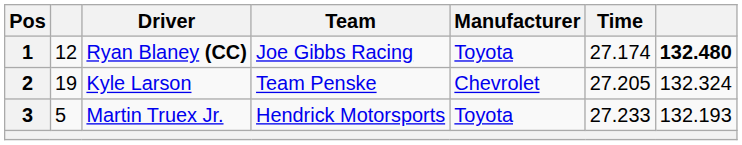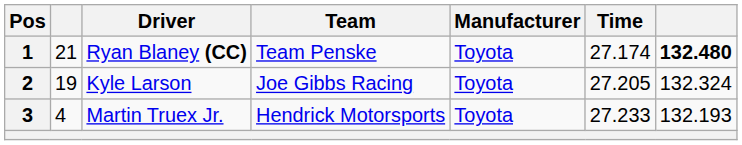1 | column 2: 12 -> 21
1 | Team: Joe Gibbs Racing -> Team Penske
2 | Team: Team Penske -> Joe Gibbs Racing
2 | Manufacturer: Chevrolet -> Toyota
3 | column 2: 5 -> 4
